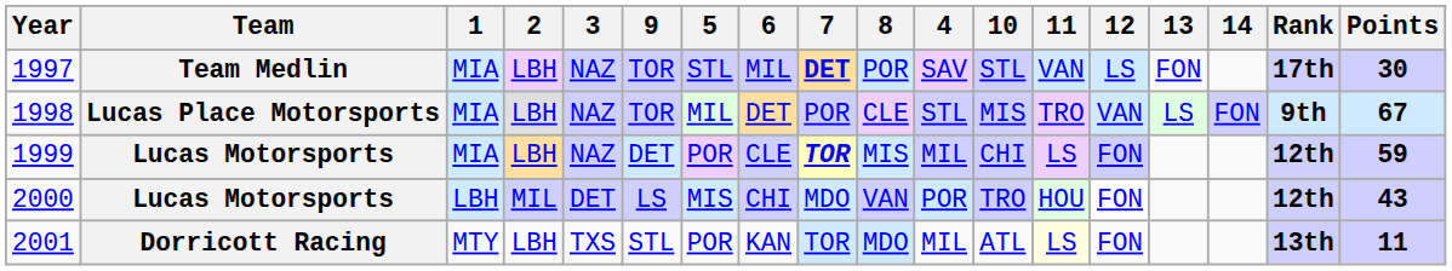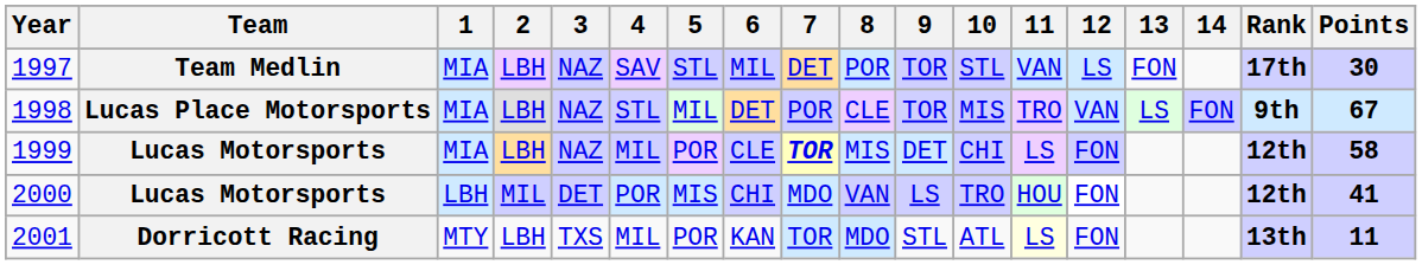columns swapped: 4 <-> 9
1997 | 7: bold -> normal
1999 | Points: 59 -> 58
2000 | Points: 43 -> 41
